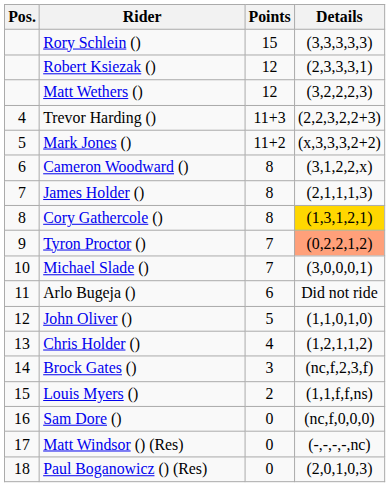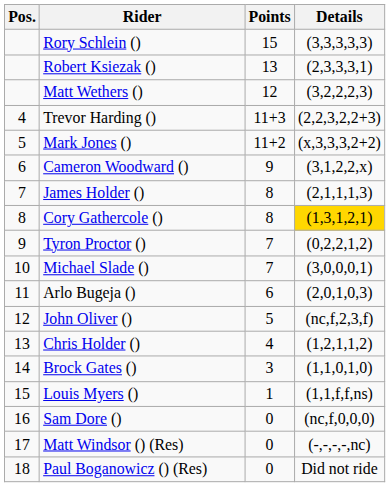Robert Ksiezak () | Points: 12 -> 13
Cameron Woodward () | Points: 8 -> 9
Tyron Proctor () | Details: lightsalmon background -> no background
Arlo Bugeja () | Details: Did not ride -> (2,0,1,0,3)
John Oliver () | Details: (1,1,0,1,0) -> (nc,f,2,3,f)
Brock Gates () | Details: (nc,f,2,3,f) -> (1,1,0,1,0)
Louis Myers () | Points: 2 -> 1
Paul Boganowicz () (Res) | Details: (2,0,1,0,3) -> Did not ride
